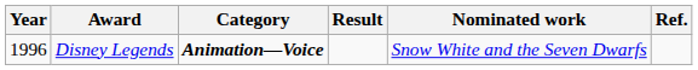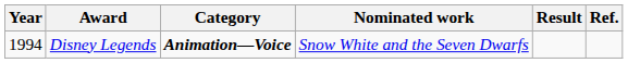columns swapped: Result <-> Nominated work
Disney Legends | Year: 1996 -> 1994
